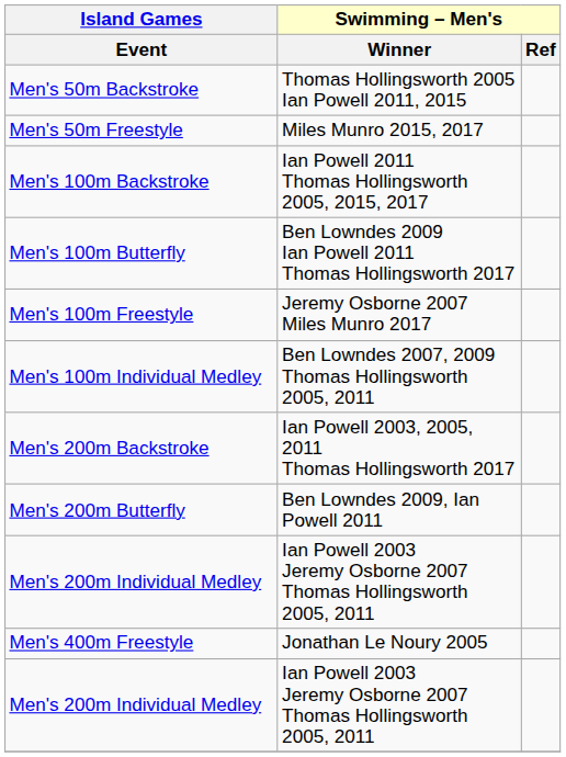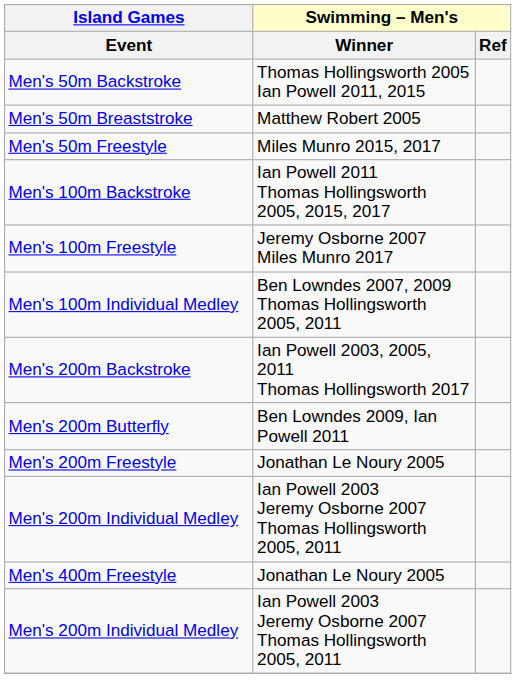+ row: Men's 50m Breaststroke | Matthew Robert 2005
- row: Men's 100m Butterfly | Ben Lowndes 2009 Ian Powell 2011 Thomas Hollingsworth 2017
+ row: Men's 200m Freestyle | Jonathan Le Noury 2005
